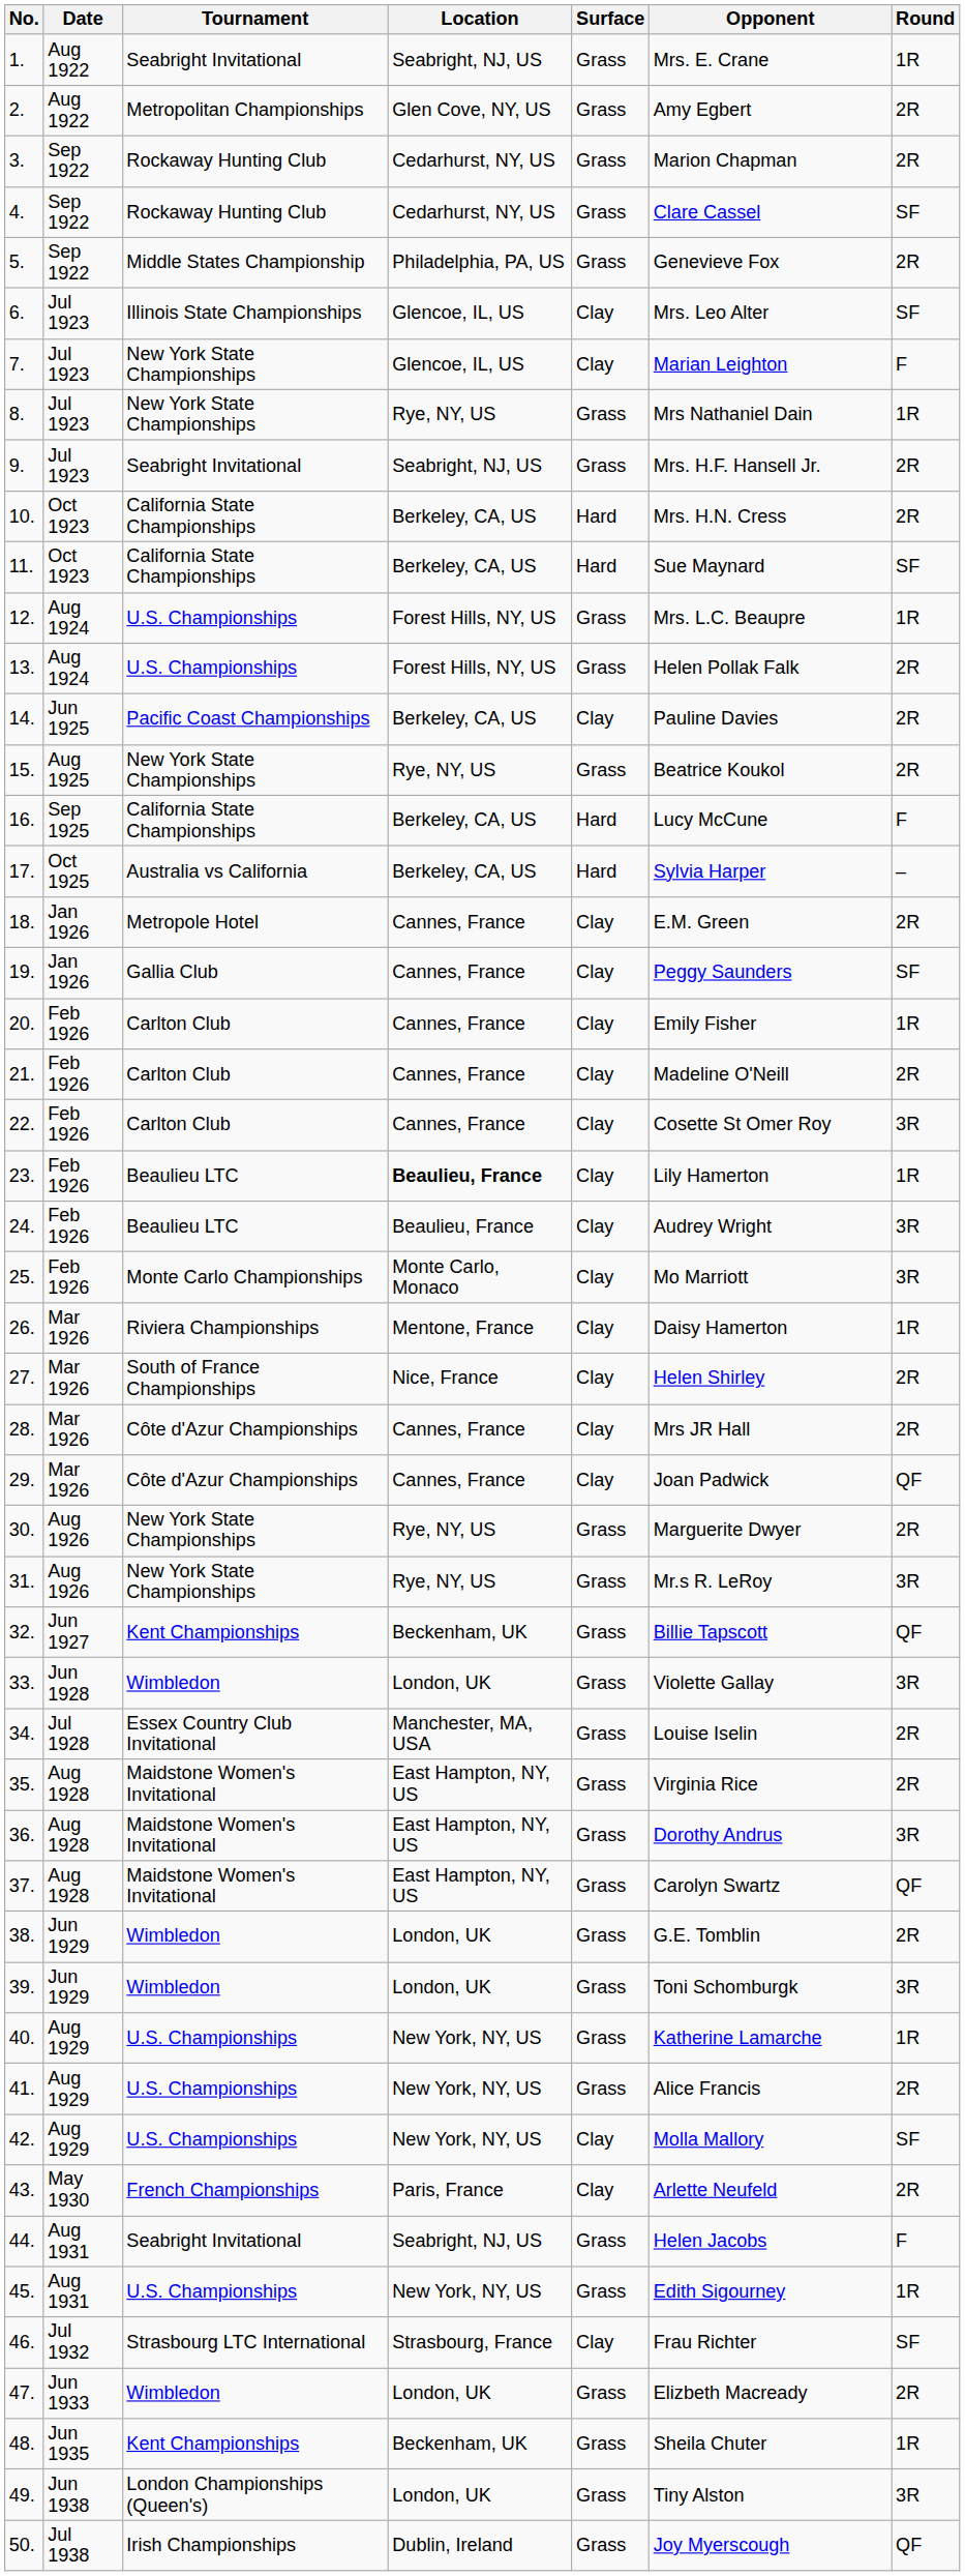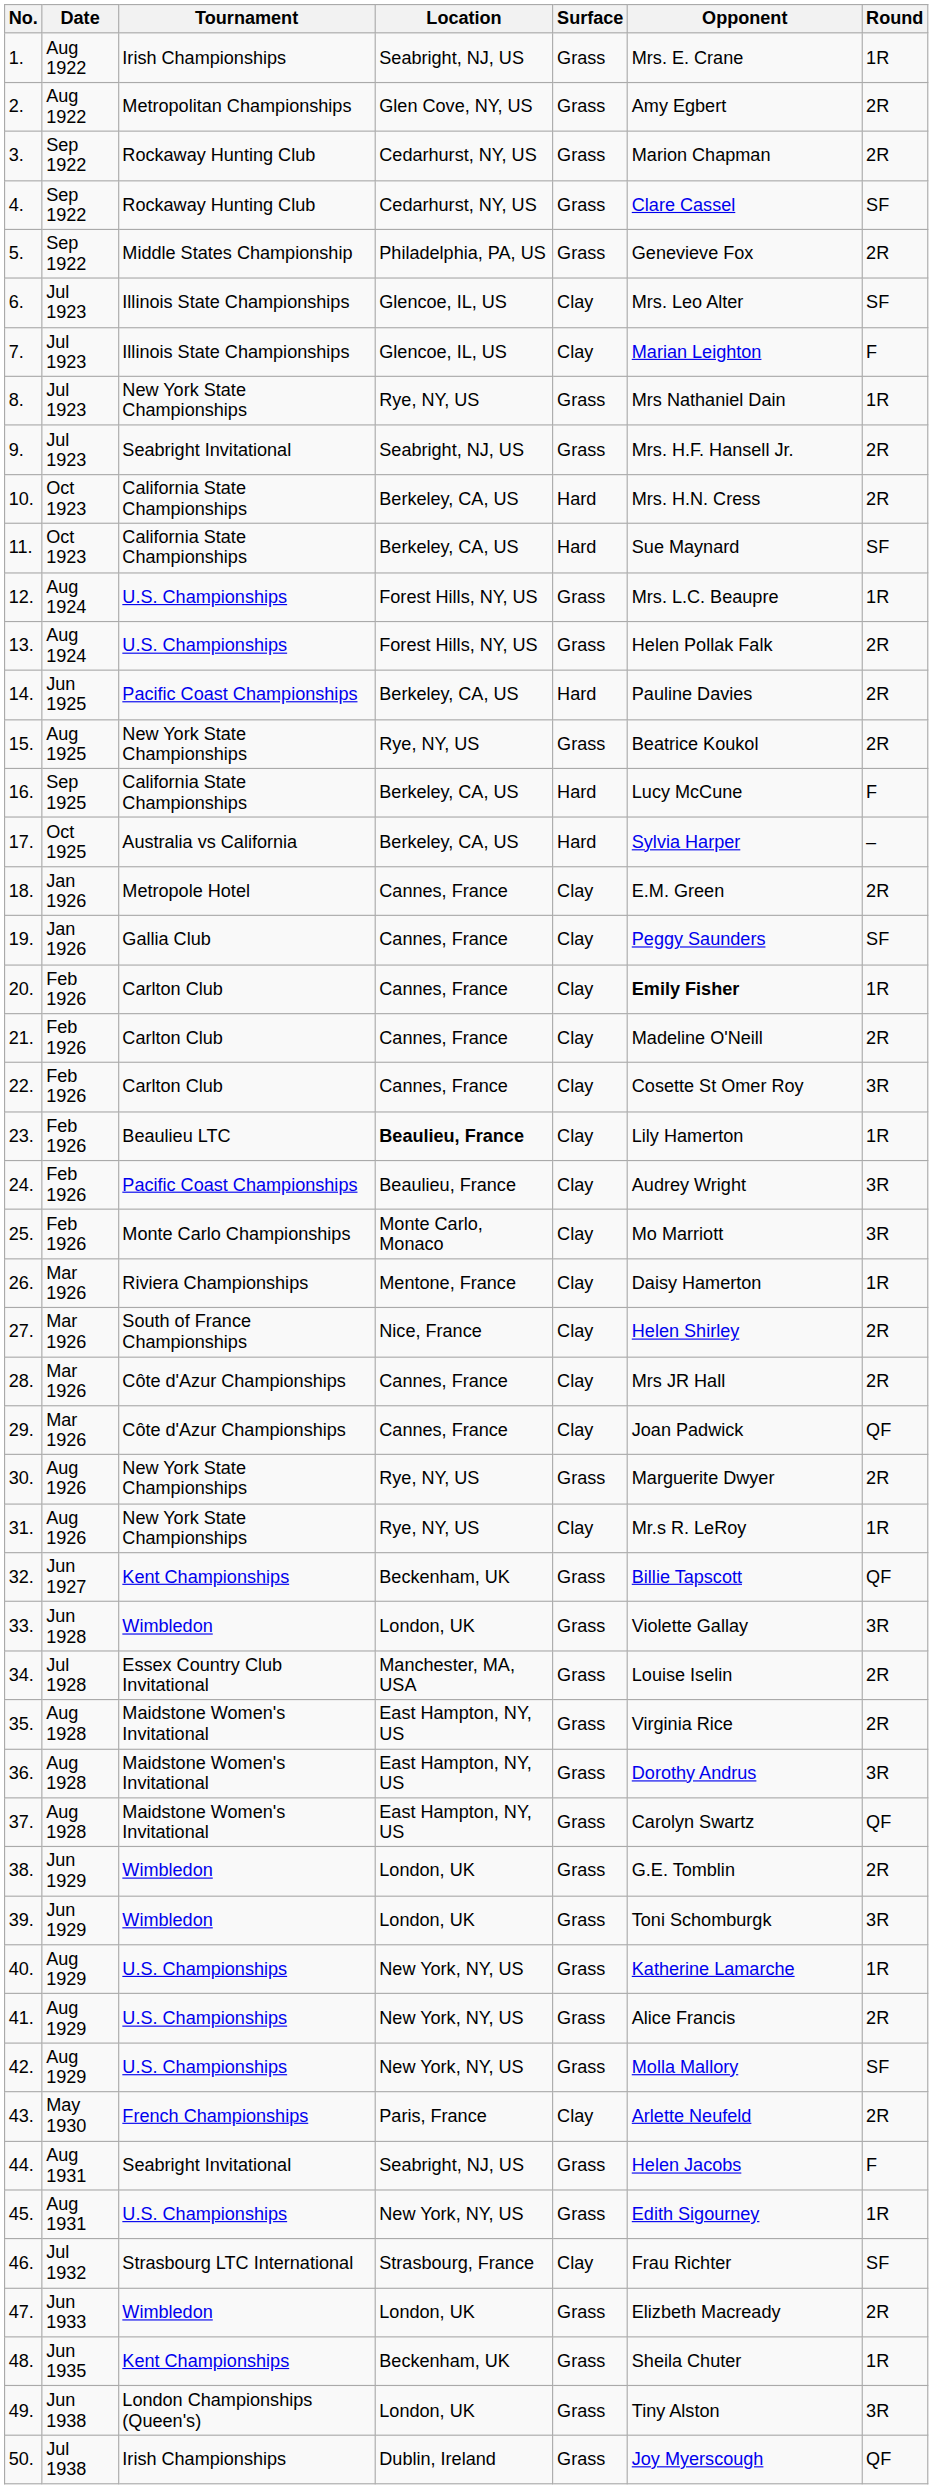1. | Tournament: Seabright Invitational -> Irish Championships
7. | Tournament: New York State Championships -> Illinois State Championships
14. | Surface: Clay -> Hard
20. | Opponent: normal -> bold
24. | Tournament: Beaulieu LTC -> Pacific Coast Championships
31. | Surface: Grass -> Clay
31. | Round: 3R -> 1R
42. | Surface: Clay -> Grass
